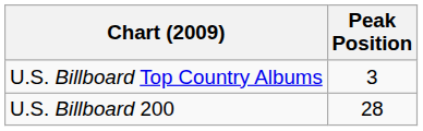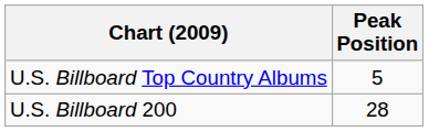U.S. Billboard Top Country Albums | Peak Position: 3 -> 5
